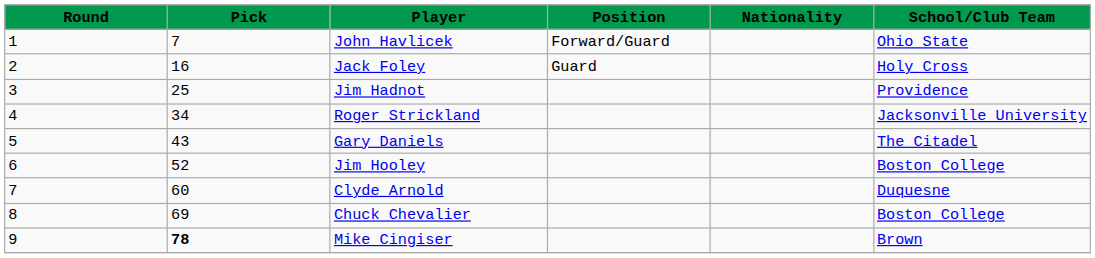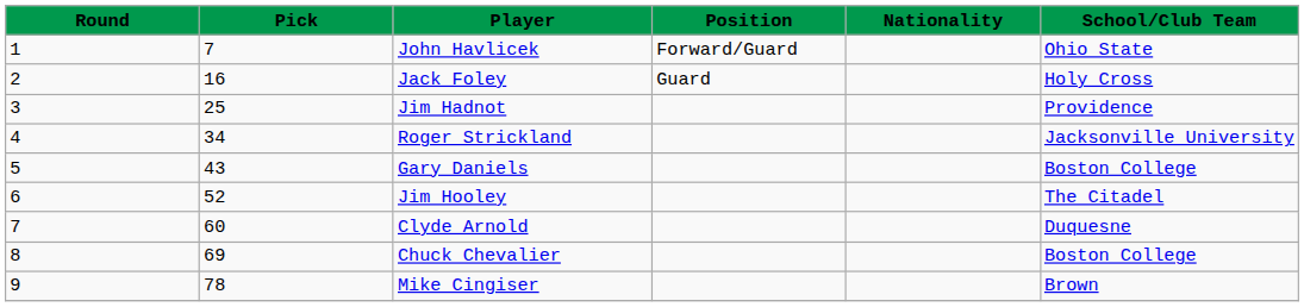Gary Daniels | School/Club Team: The Citadel -> Boston College
Jim Hooley | School/Club Team: Boston College -> The Citadel
Mike Cingiser | Pick: bold -> normal
